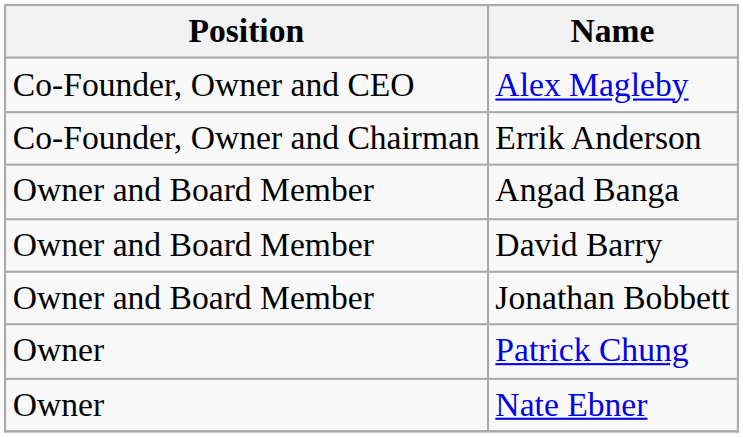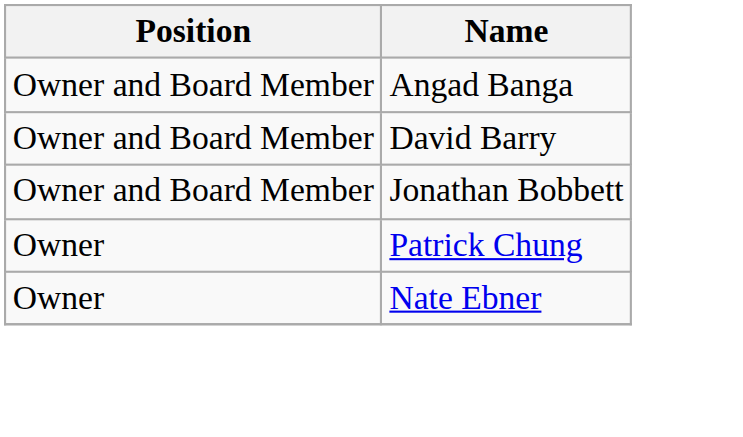- row: Co-Founder, Owner and CEO | Alex Magleby
- row: Co-Founder, Owner and Chairman | Errik Anderson
